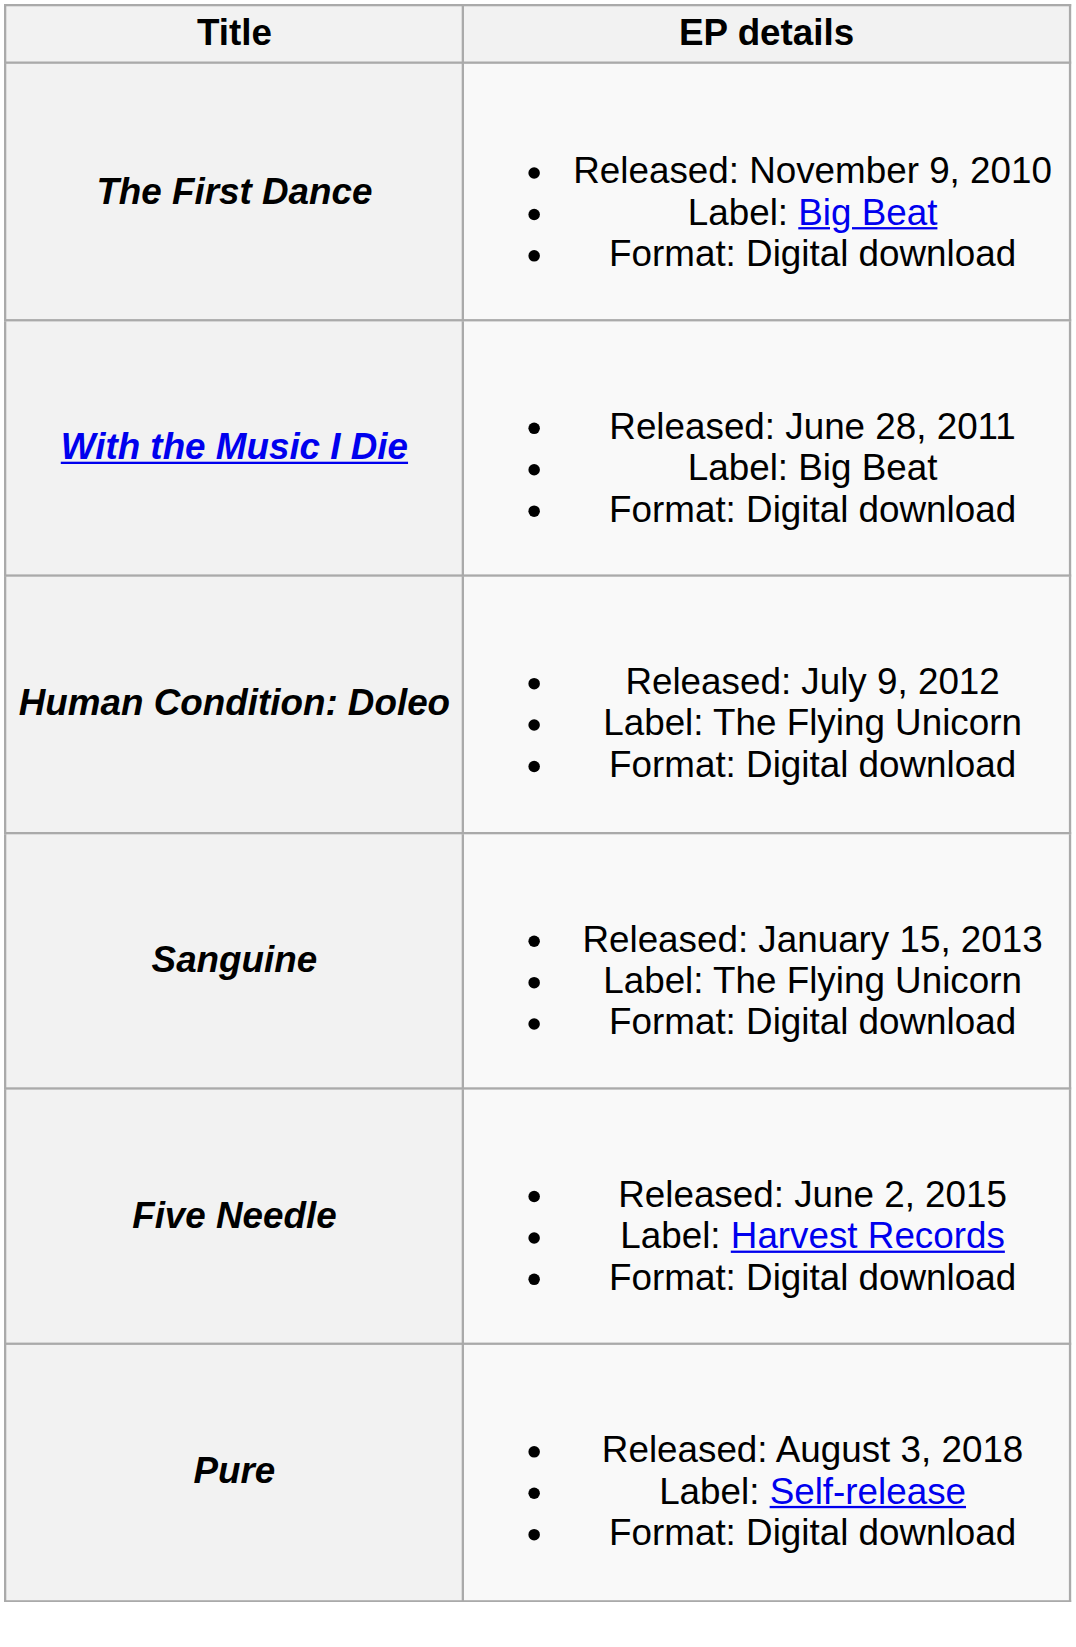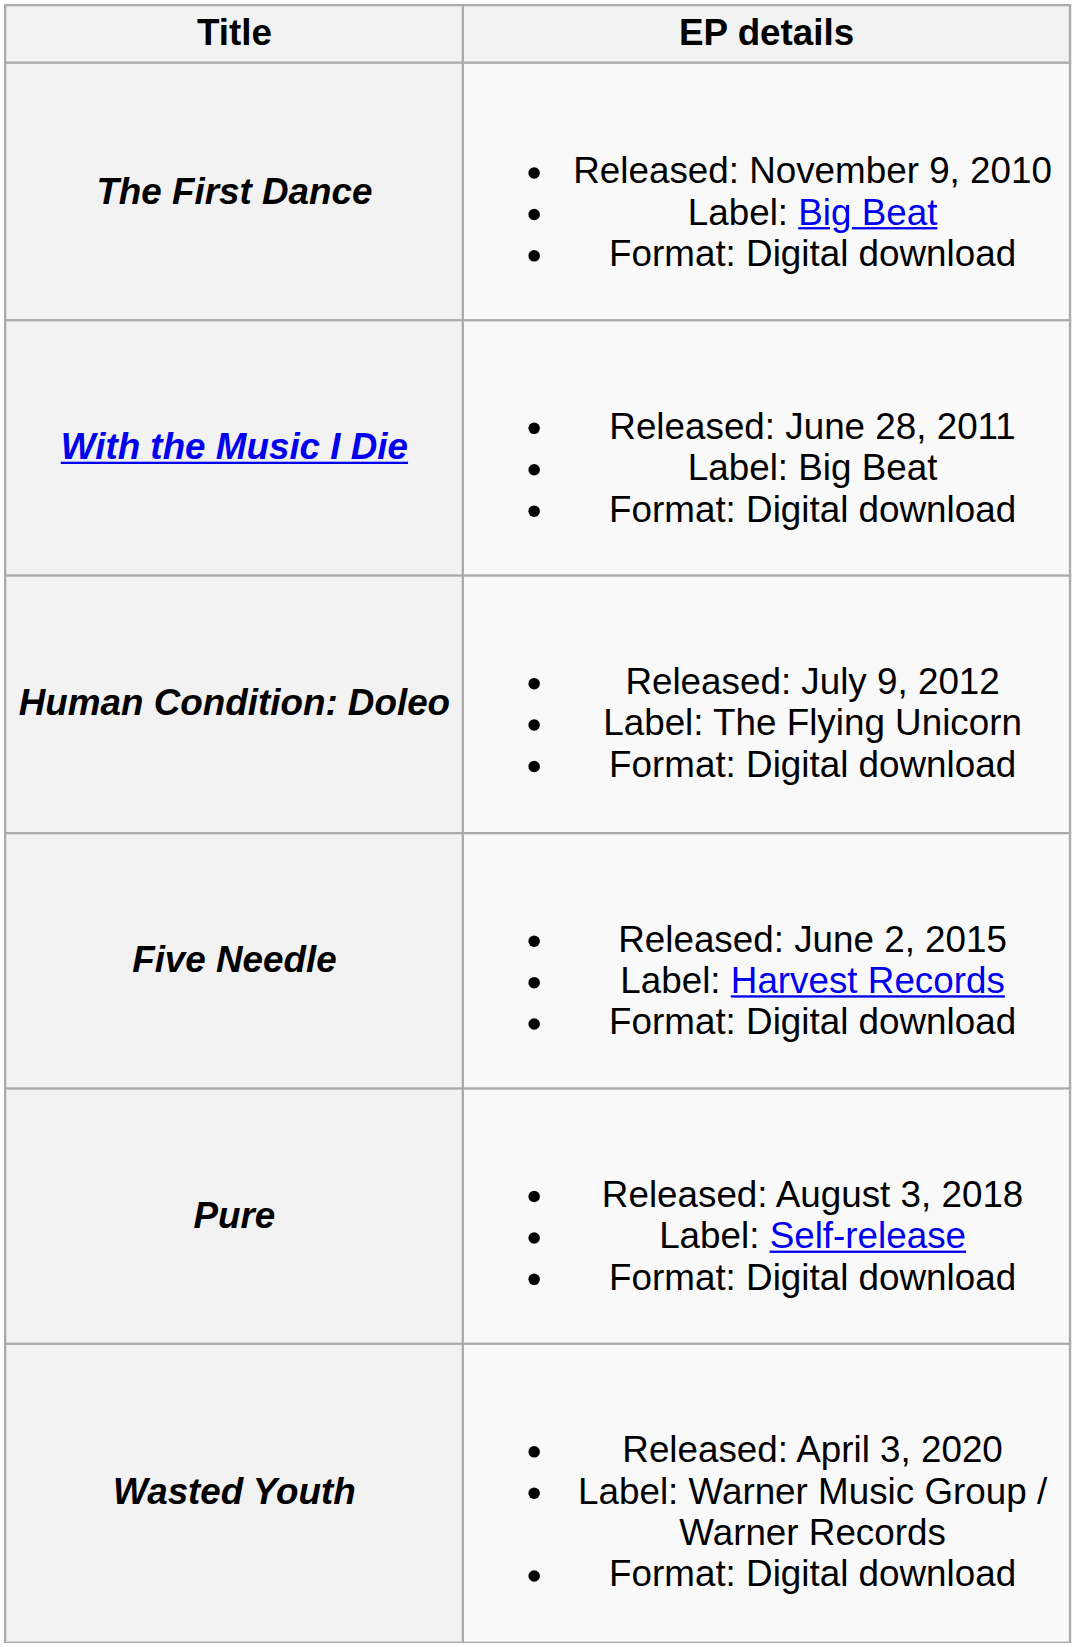- row: Sanguine | Released: January 15, 2013 Label: The Flying Unicorn Format: Digital download
+ row: Wasted Youth | Released: April 3, 2020 Label: Warner Music Group / Warner Records Format: Digital download
